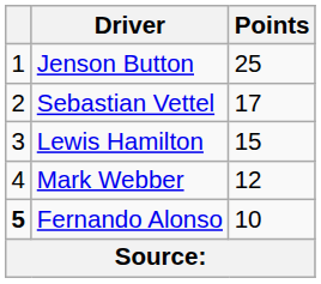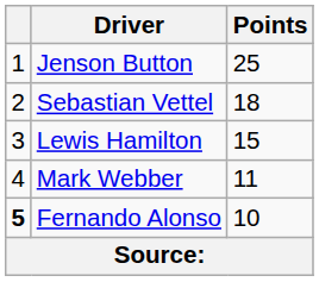Sebastian Vettel | Points: 17 -> 18
Mark Webber | Points: 12 -> 11
